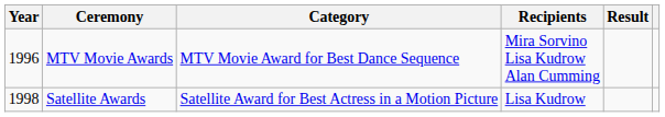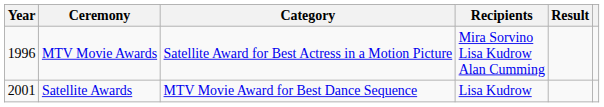MTV Movie Awards | Category: MTV Movie Award for Best Dance Sequence -> Satellite Award for Best Actress in a Motion Picture
Satellite Awards | Year: 1998 -> 2001
Satellite Awards | Category: Satellite Award for Best Actress in a Motion Picture -> MTV Movie Award for Best Dance Sequence
